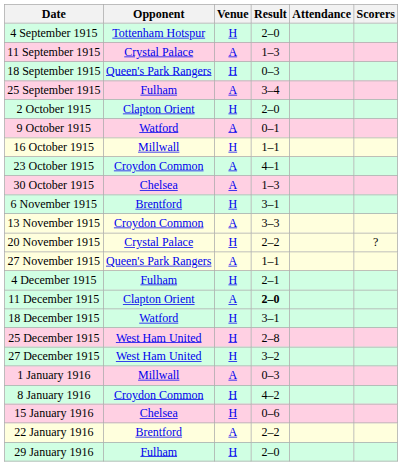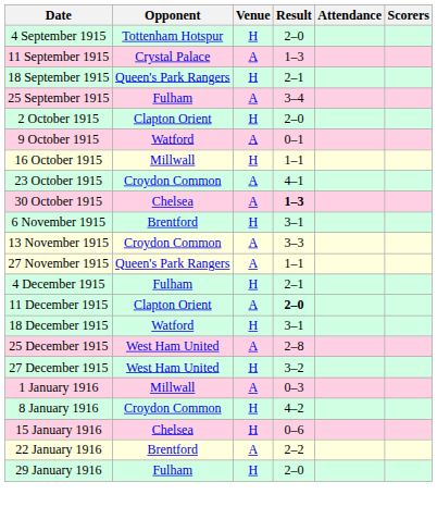18 September 1915 | Result: 0–3 -> 2–1
30 October 1915 | Result: normal -> bold
- row: 20 November 1915 | Crystal Palace | H | 2–2 | ?
25 December 1915 | Venue: H -> A
